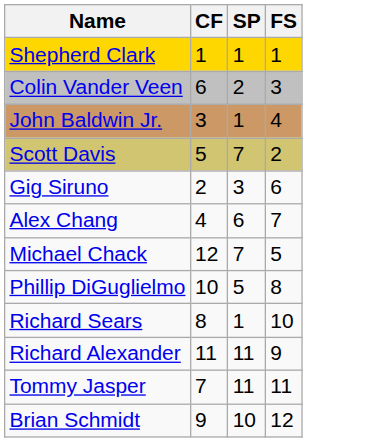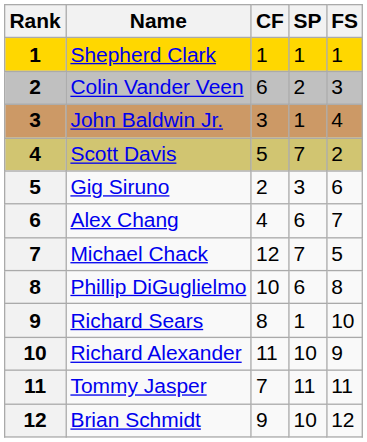+ column: Rank | 1 | 2 | 3 | 4 | 5 | 6 | 7 | 8 | 9 | 10 | 11 | 12
Phillip DiGuglielmo | SP: 5 -> 6
Richard Alexander | SP: 11 -> 10
